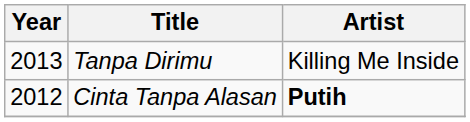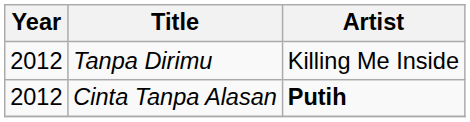Tanpa Dirimu | Year: 2013 -> 2012
